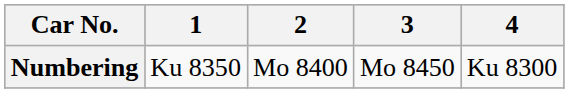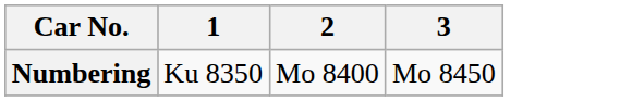- column: 4 | Ku 8300
